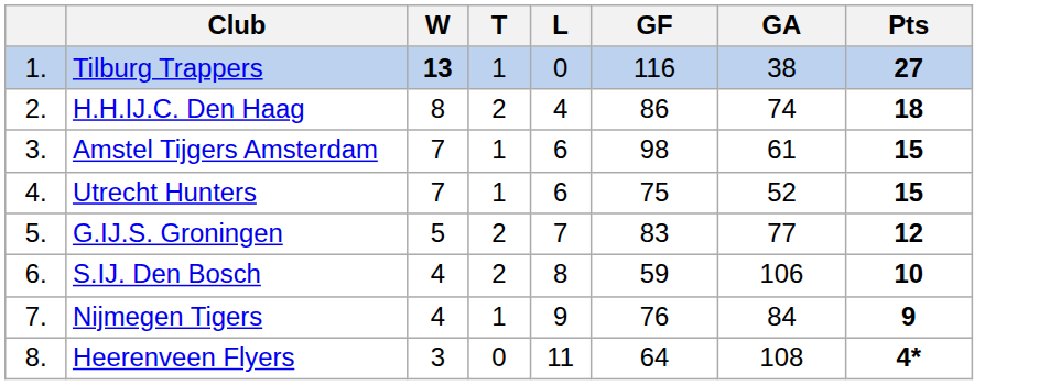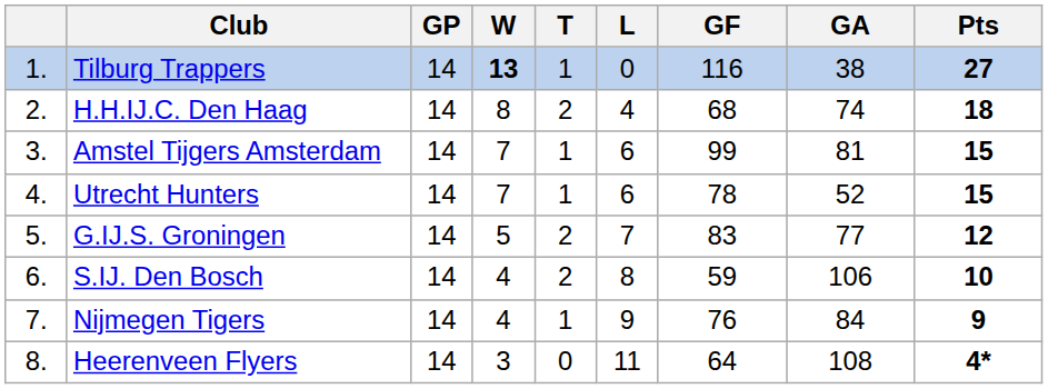+ column: GP | 14 | 14 | 14 | 14 | 14 | 14 | 14 | 14
H.H.IJ.C. Den Haag | GF: 86 -> 68
Amstel Tijgers Amsterdam | GF: 98 -> 99
Amstel Tijgers Amsterdam | GA: 61 -> 81
Utrecht Hunters | GF: 75 -> 78
